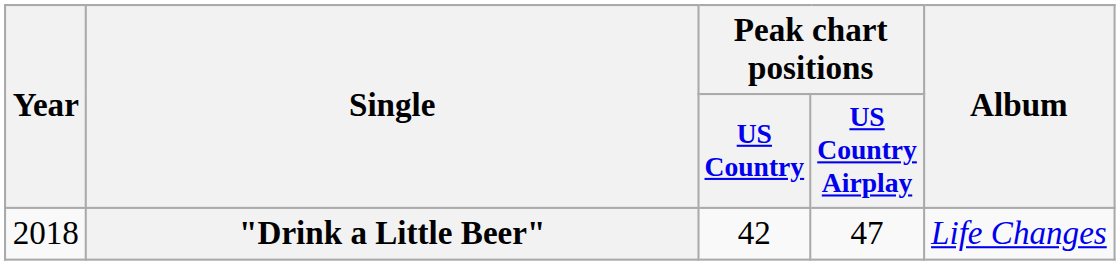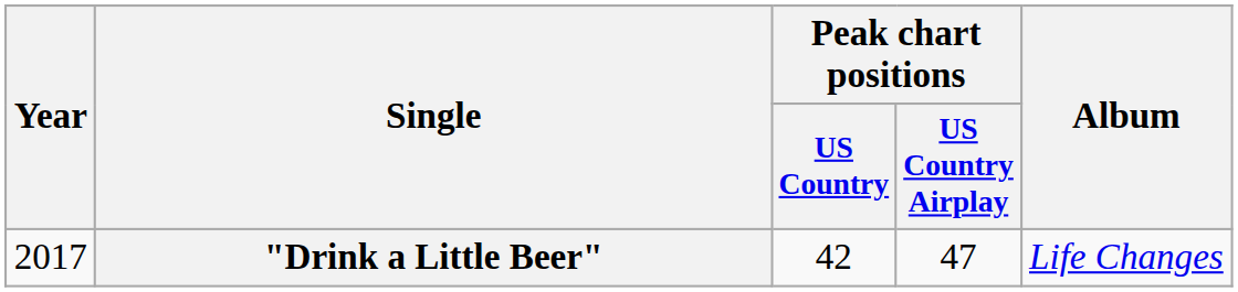"Drink a Little Beer" | Year: 2018 -> 2017
